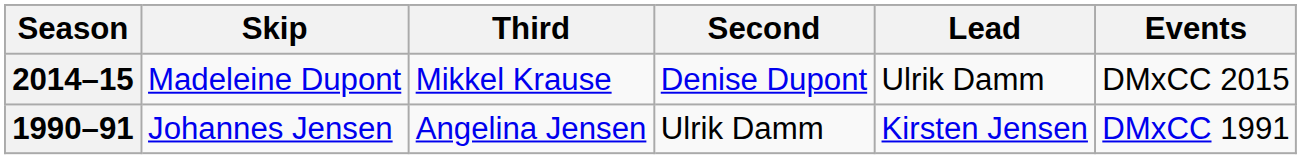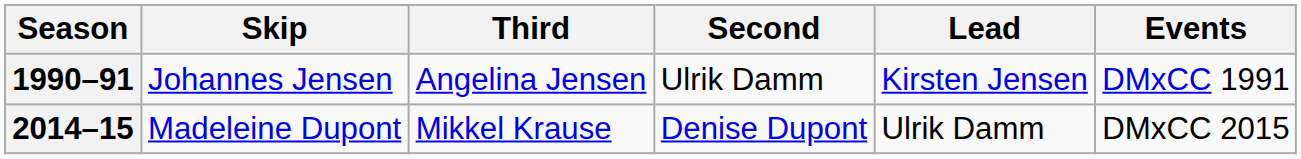rows swapped: 1990–91 <-> 2014–15
